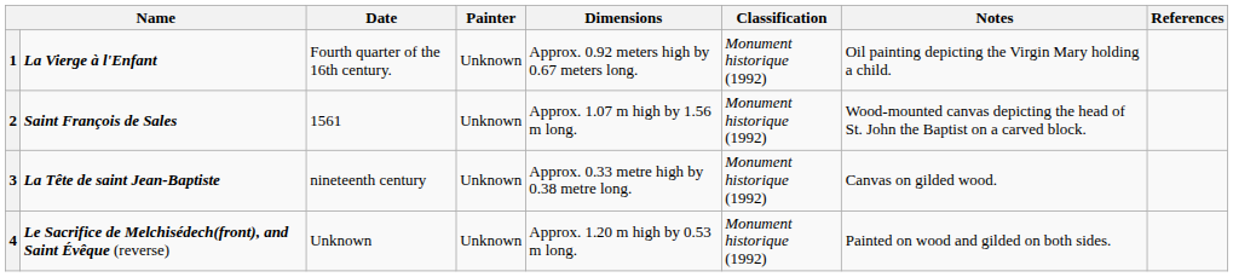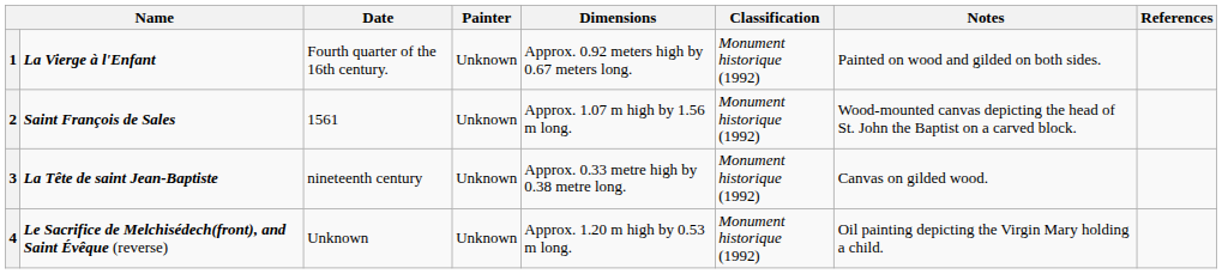1 | Notes: Oil painting depicting the Virgin Mary holding a child. -> Painted on wood and gilded on both sides.
4 | Notes: Painted on wood and gilded on both sides. -> Oil painting depicting the Virgin Mary holding a child.
